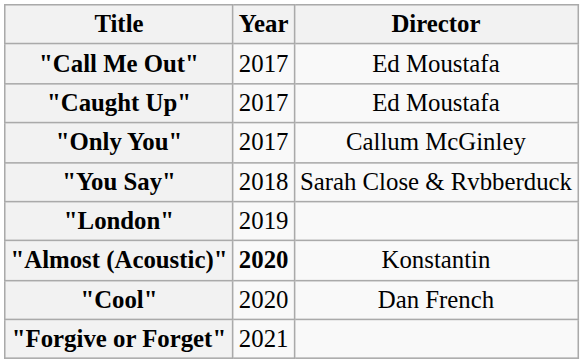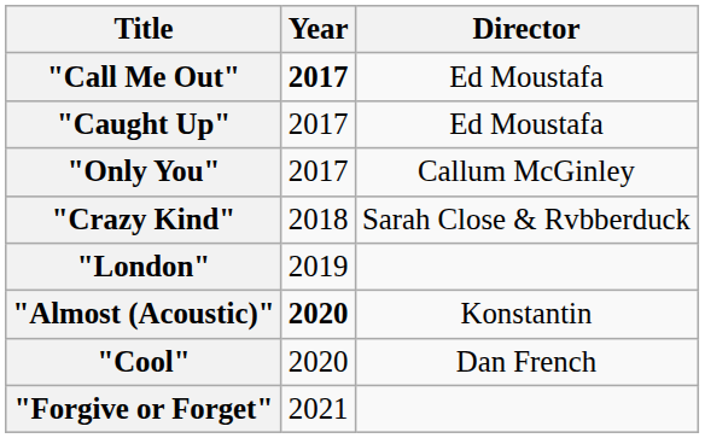"Call Me Out" | Year: normal -> bold
- row: "You Say" | 2018 | Sarah Close & Rvbberduck
+ row: "Crazy Kind" | 2018 | Sarah Close & Rvbberduck
